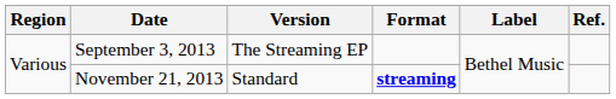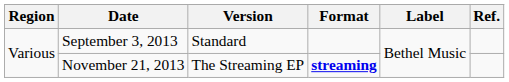September 3, 2013 | Version: The Streaming EP -> Standard
November 21, 2013 | Version: Standard -> The Streaming EP
